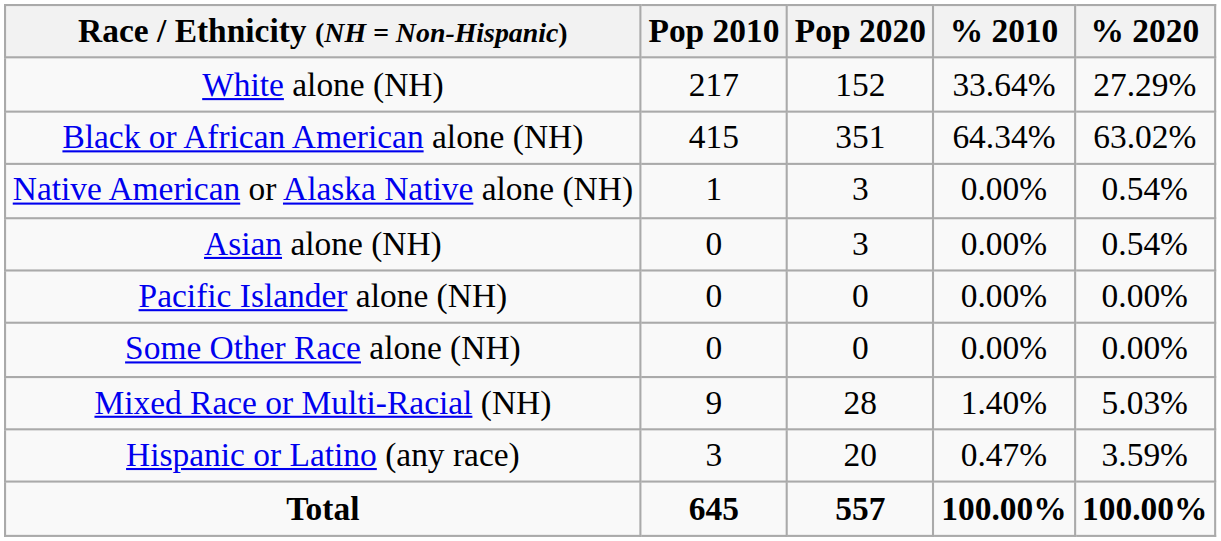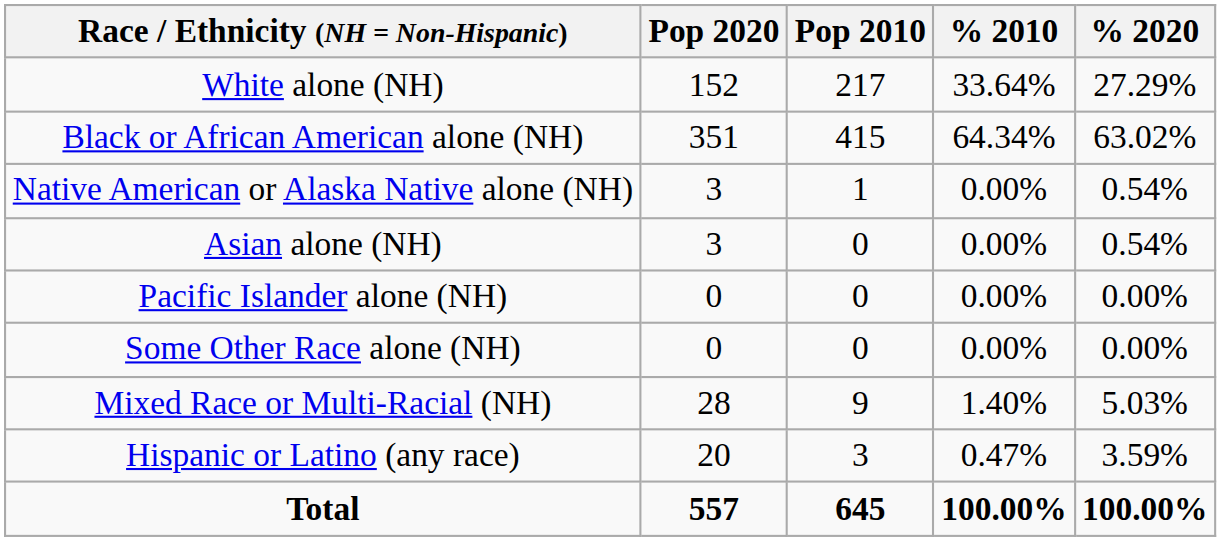columns swapped: Pop 2010 <-> Pop 2020
